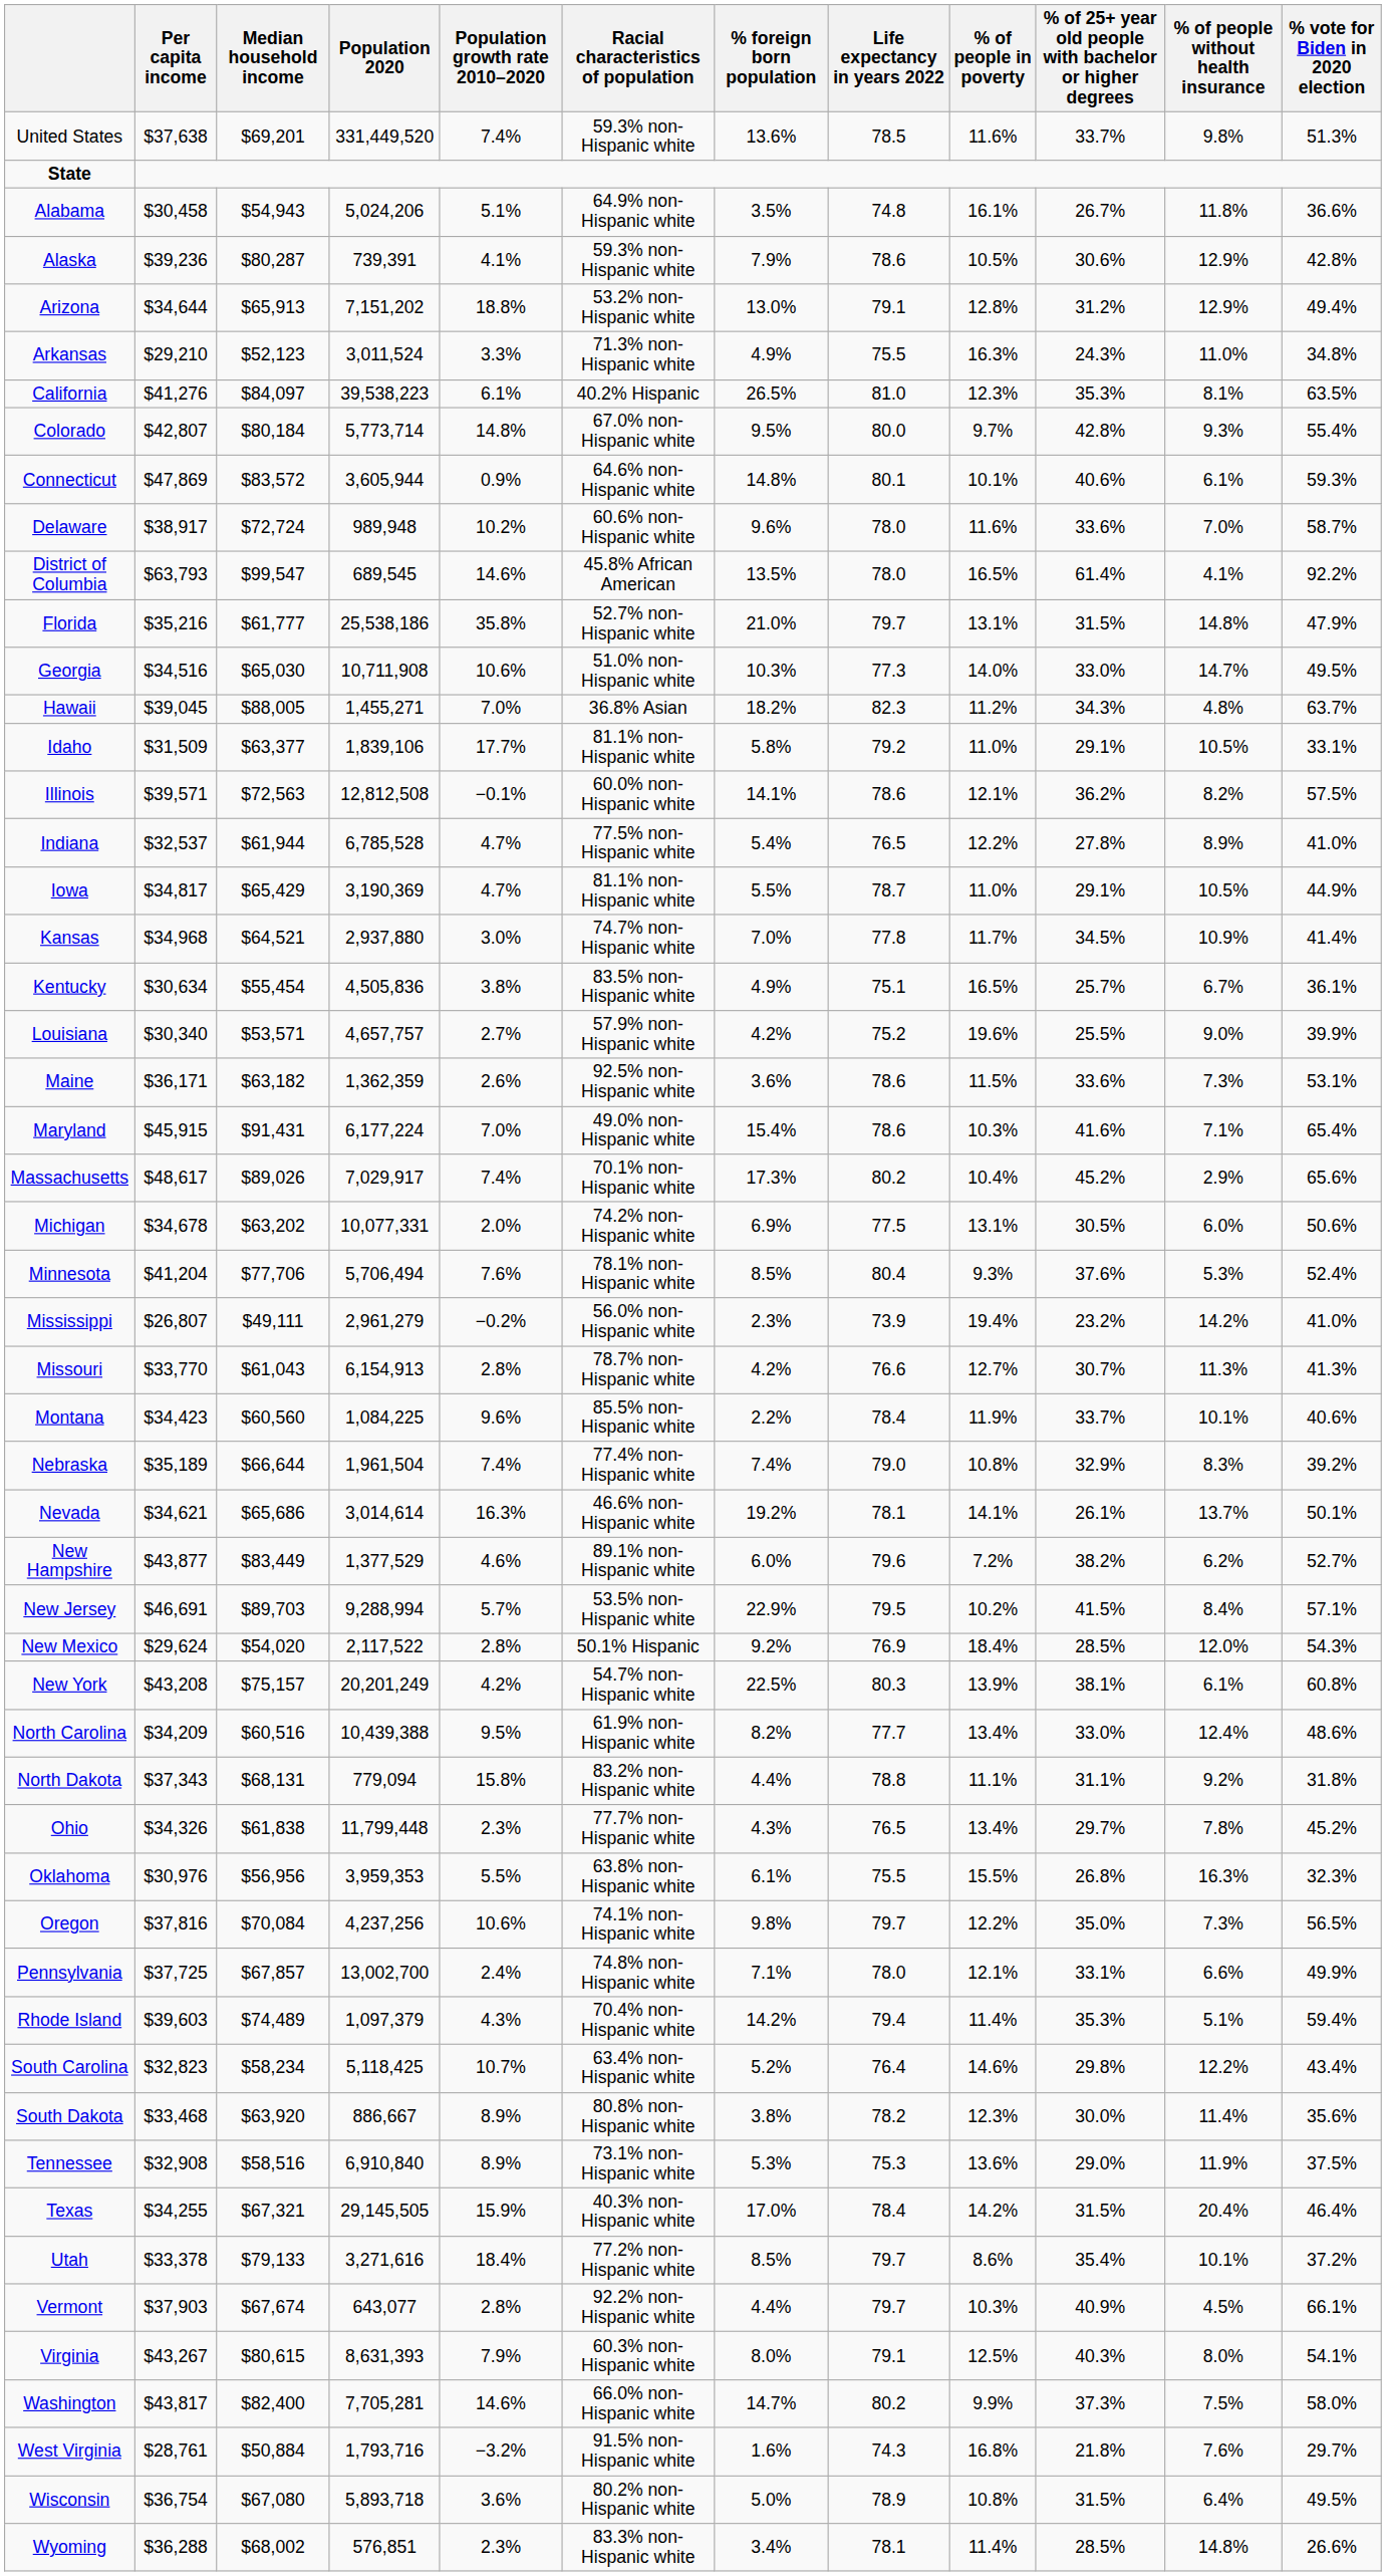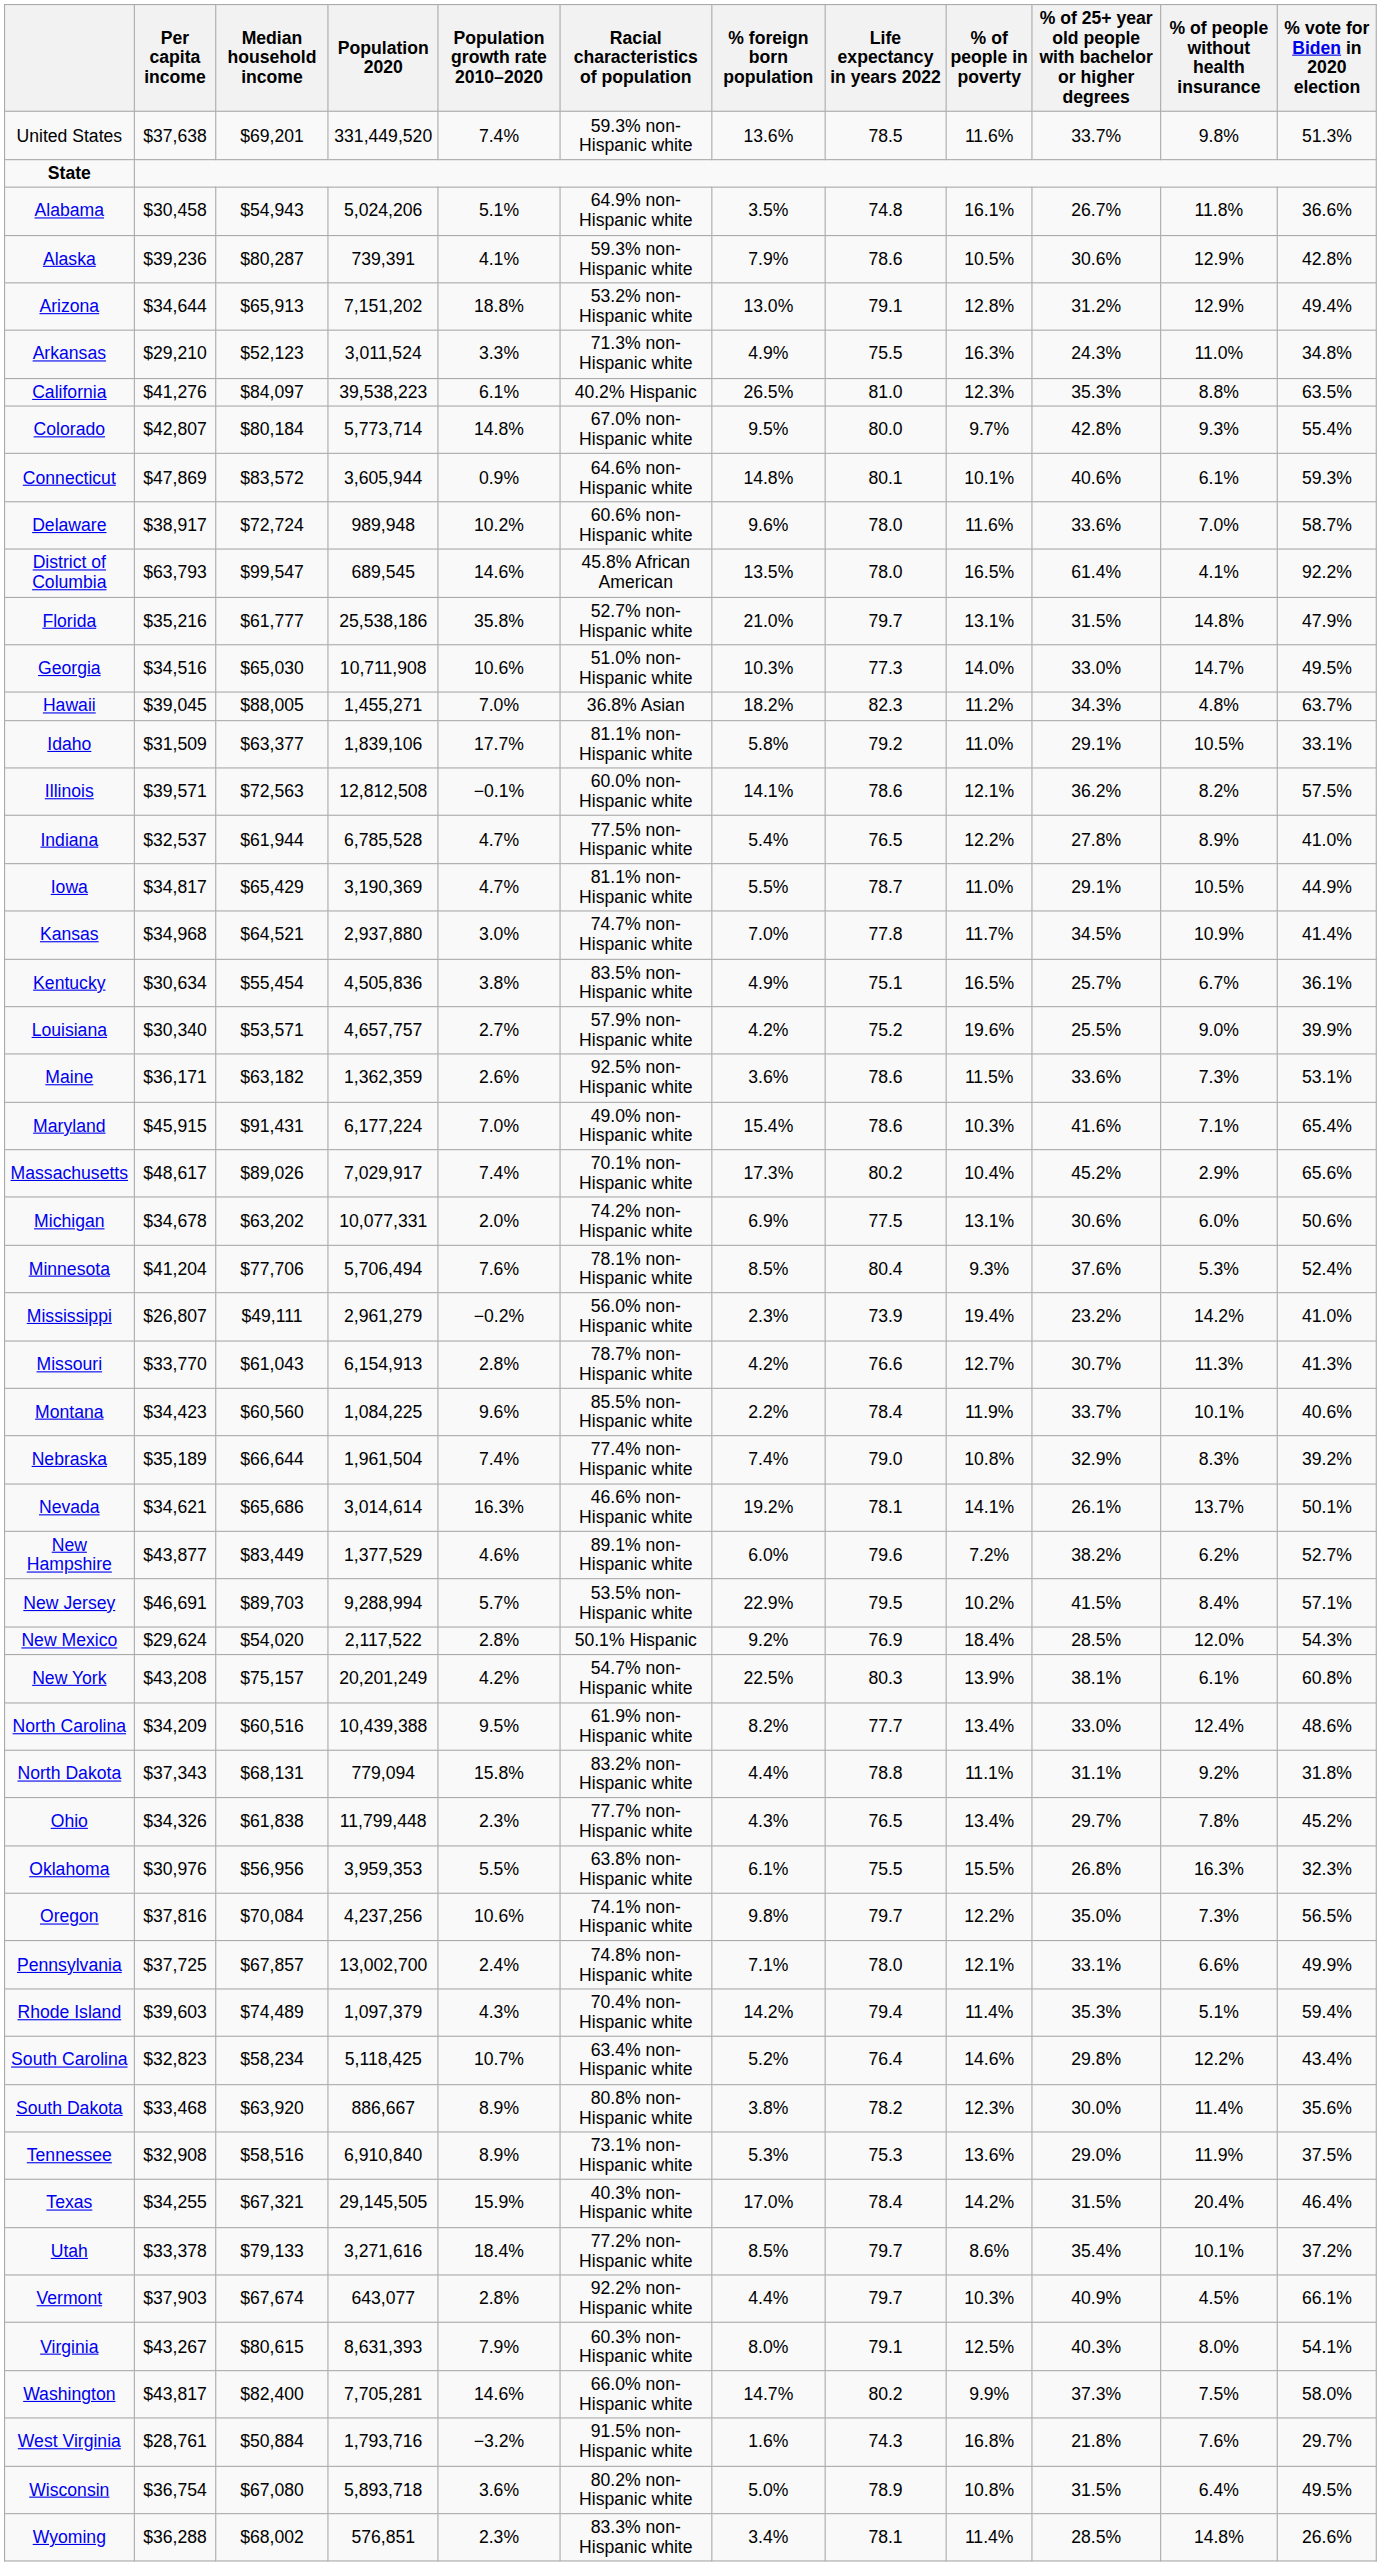California | % of people without health insurance: 8.1% -> 8.8%
Michigan | % of 25+ year old people with bachelor or higher degrees: 30.5% -> 30.6%
